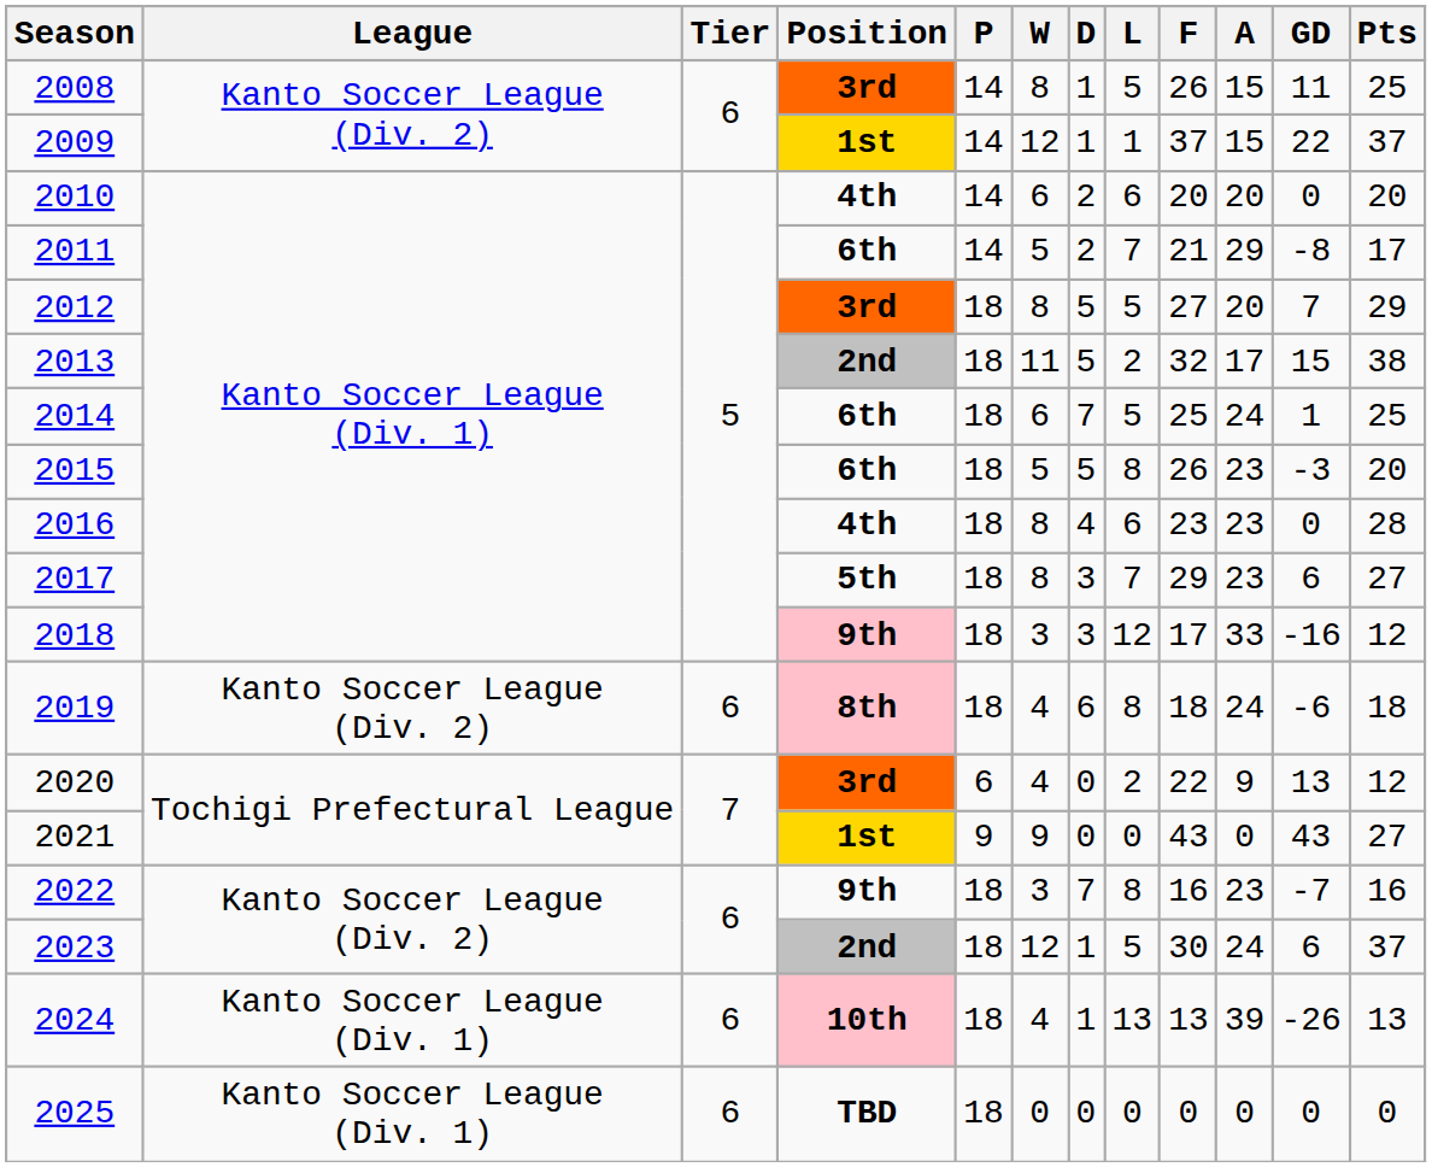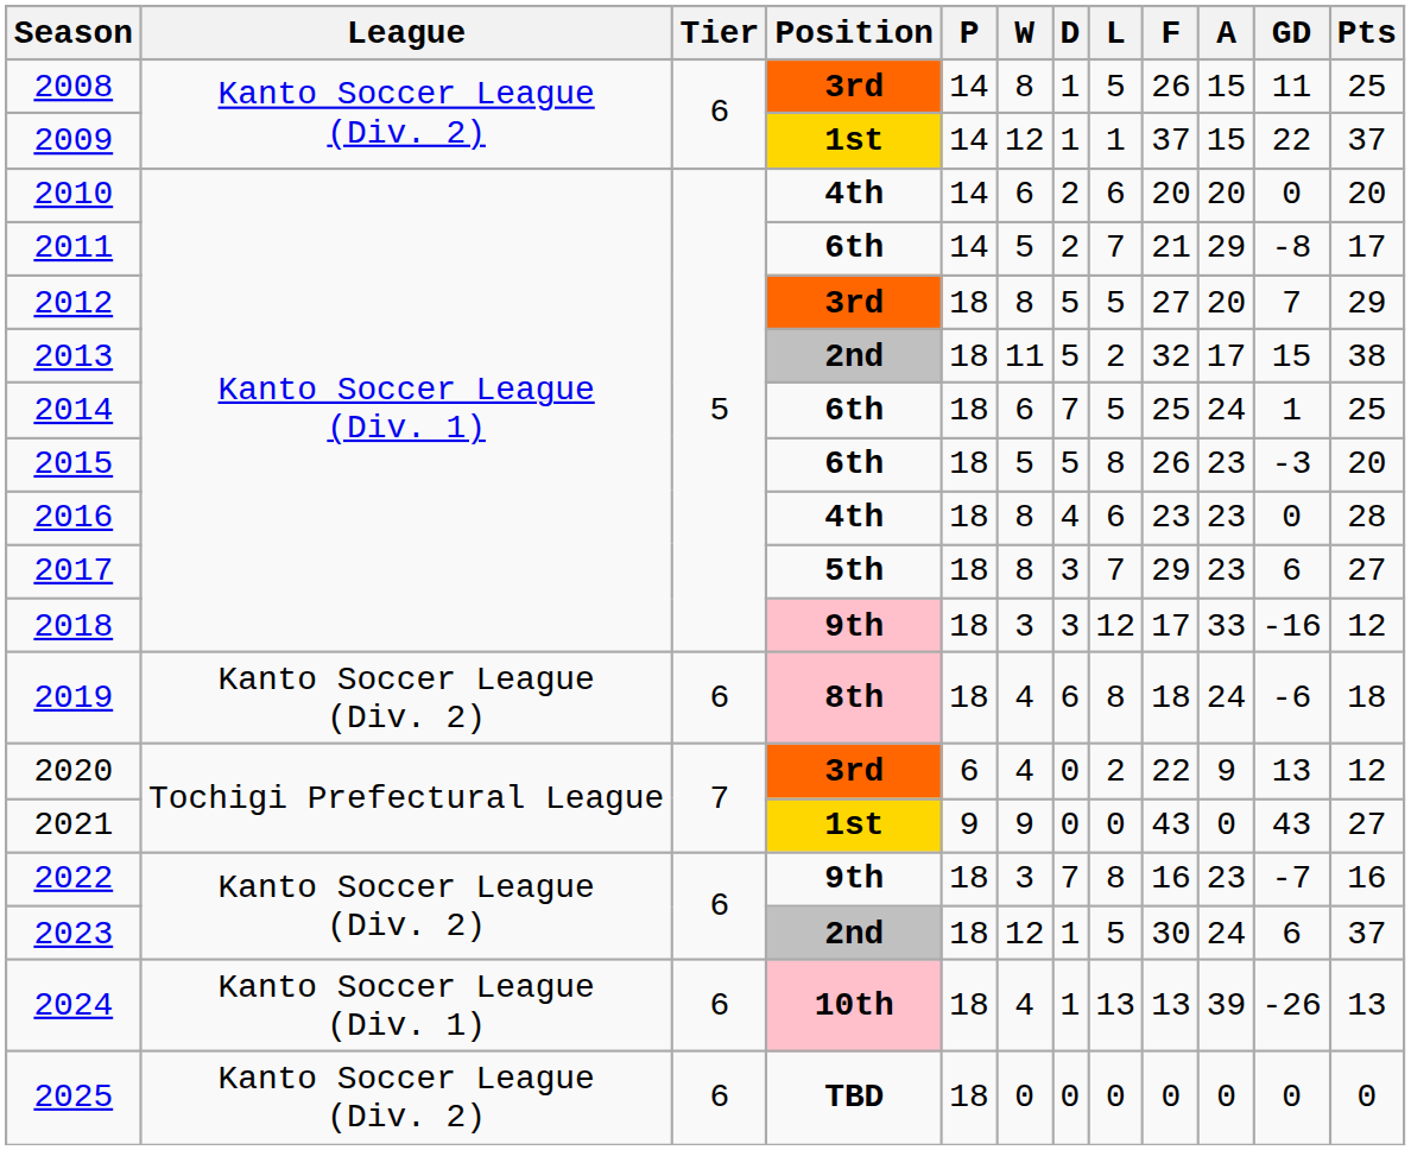2025 | League: Kanto Soccer League (Div. 1) -> Kanto Soccer League (Div. 2)
